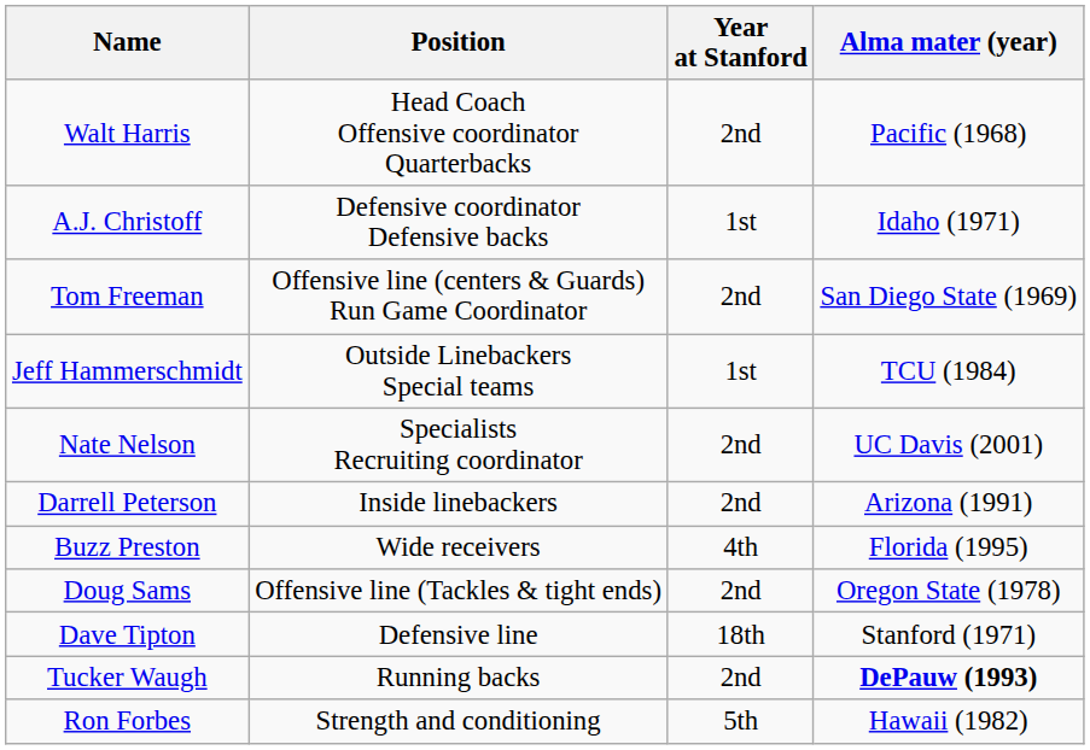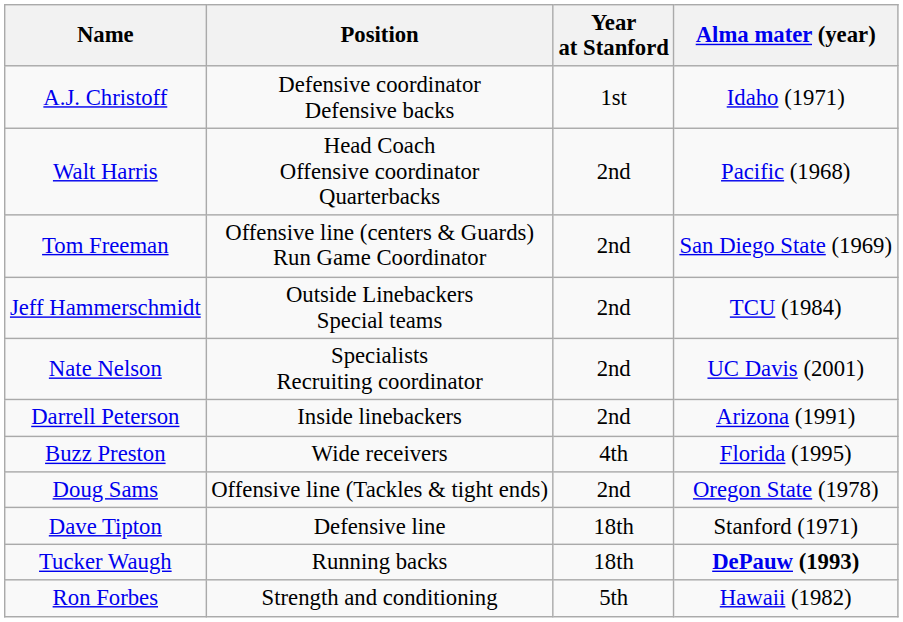rows swapped: Walt Harris <-> A.J. Christoff
Jeff Hammerschmidt | Year at Stanford: 1st -> 2nd
Tucker Waugh | Year at Stanford: 2nd -> 18th
